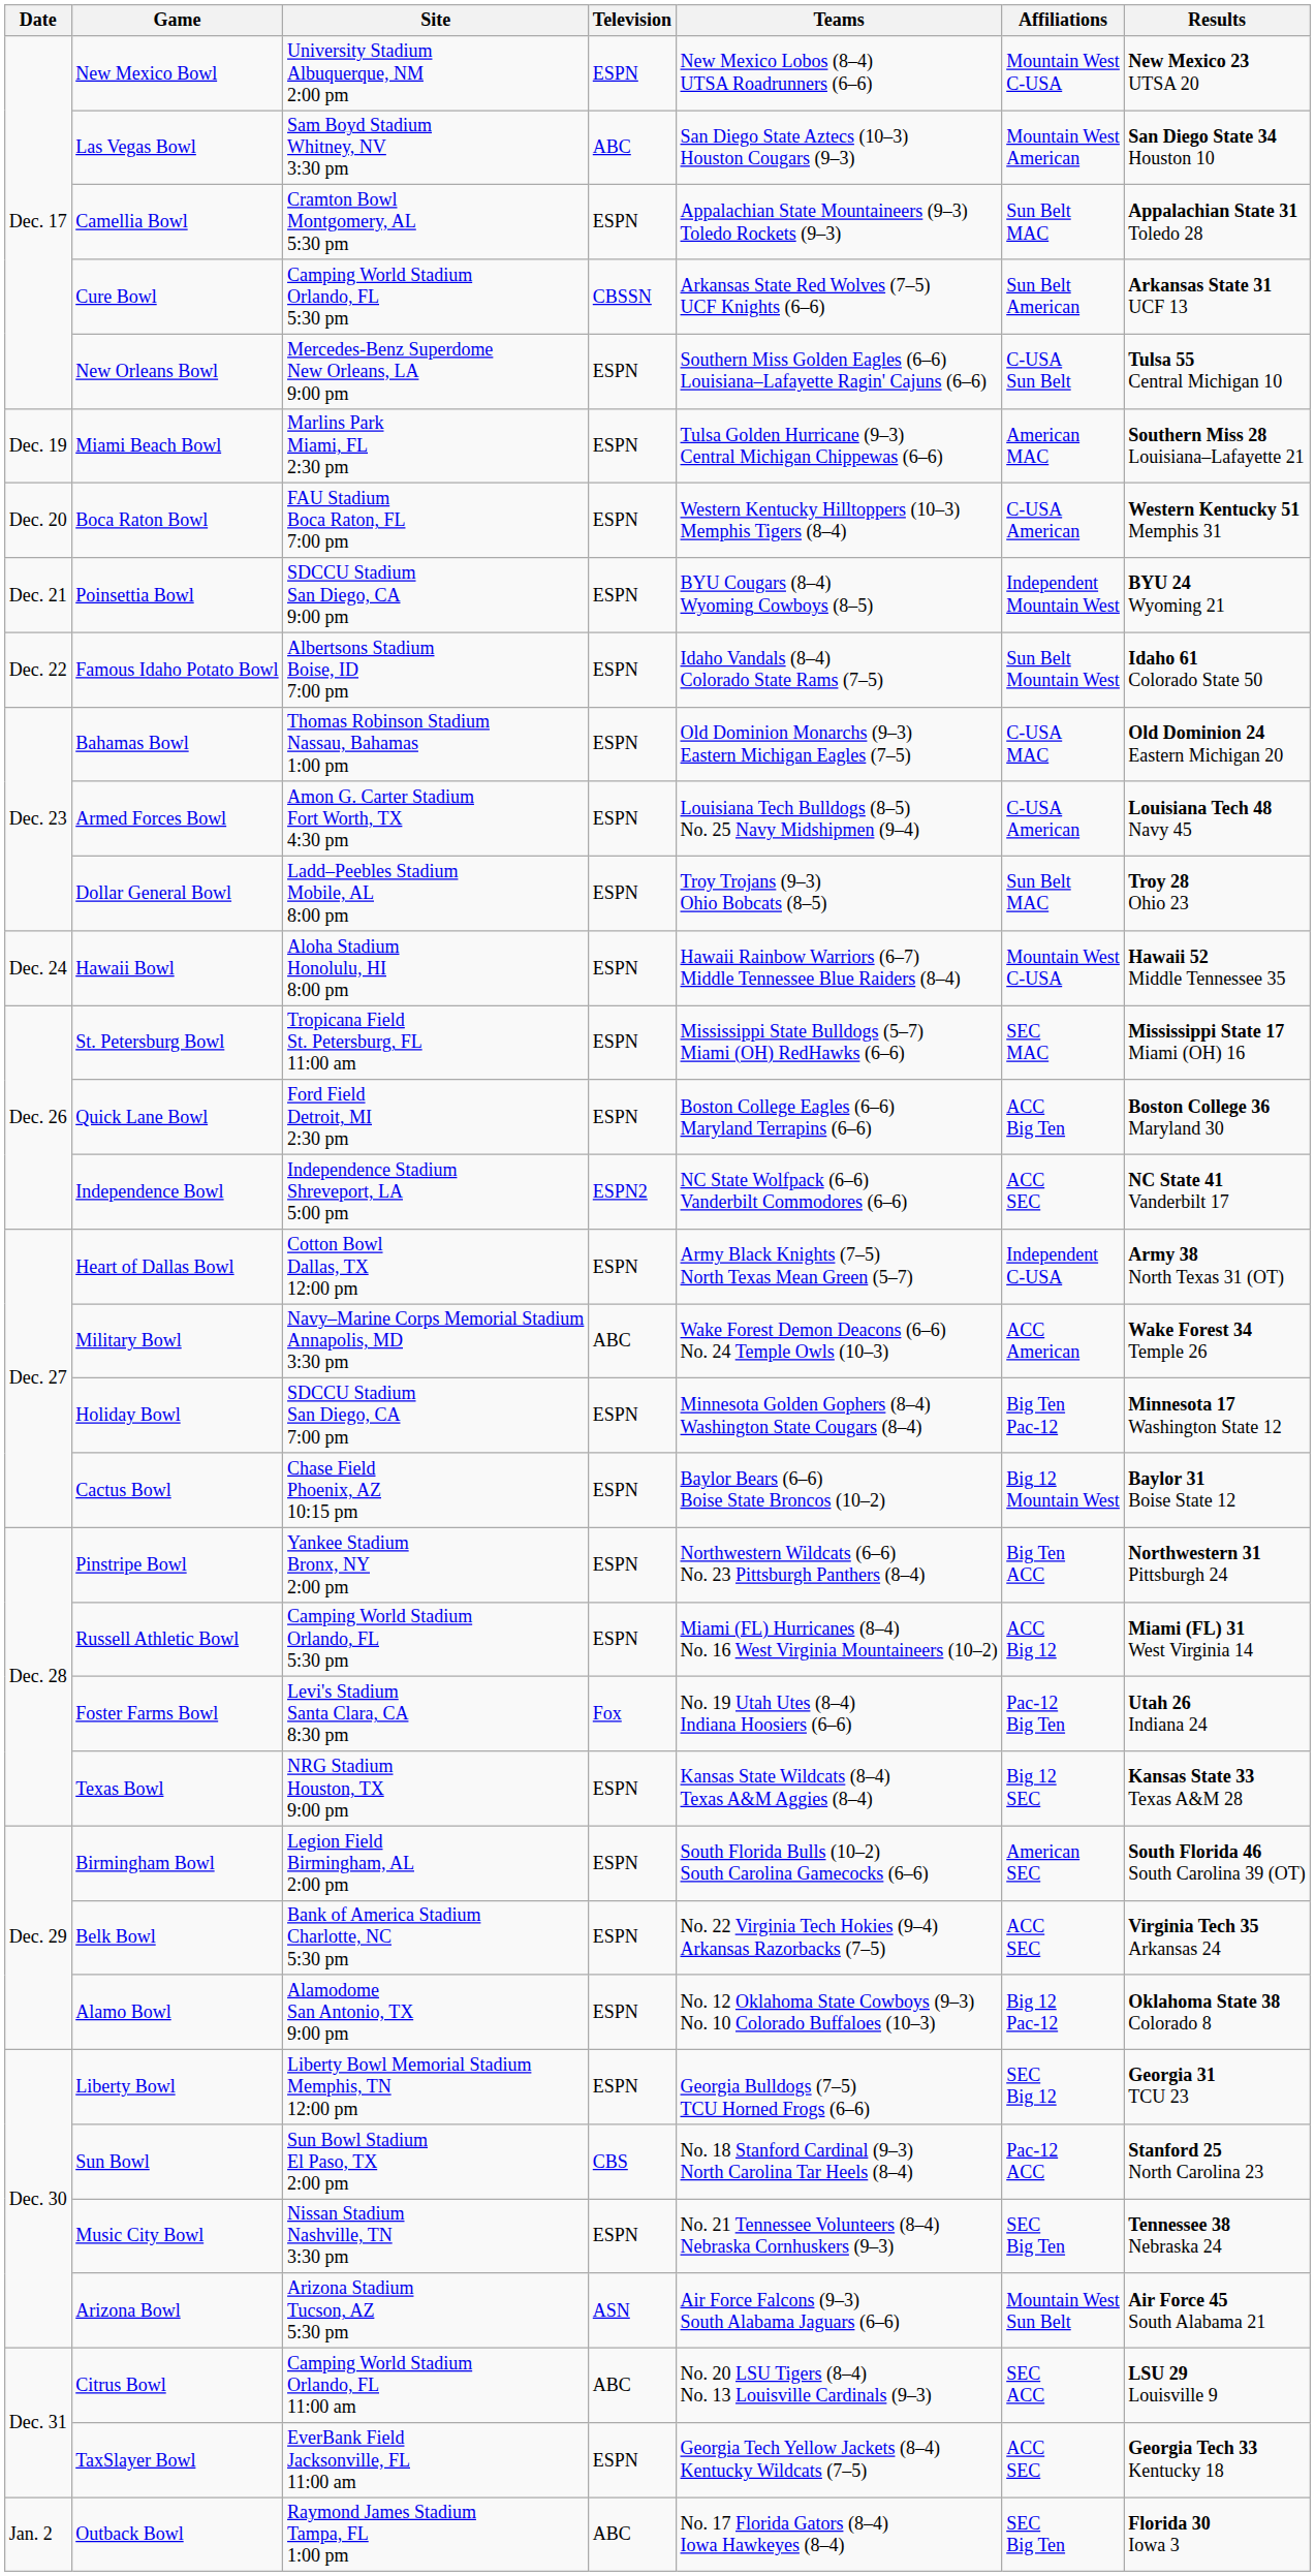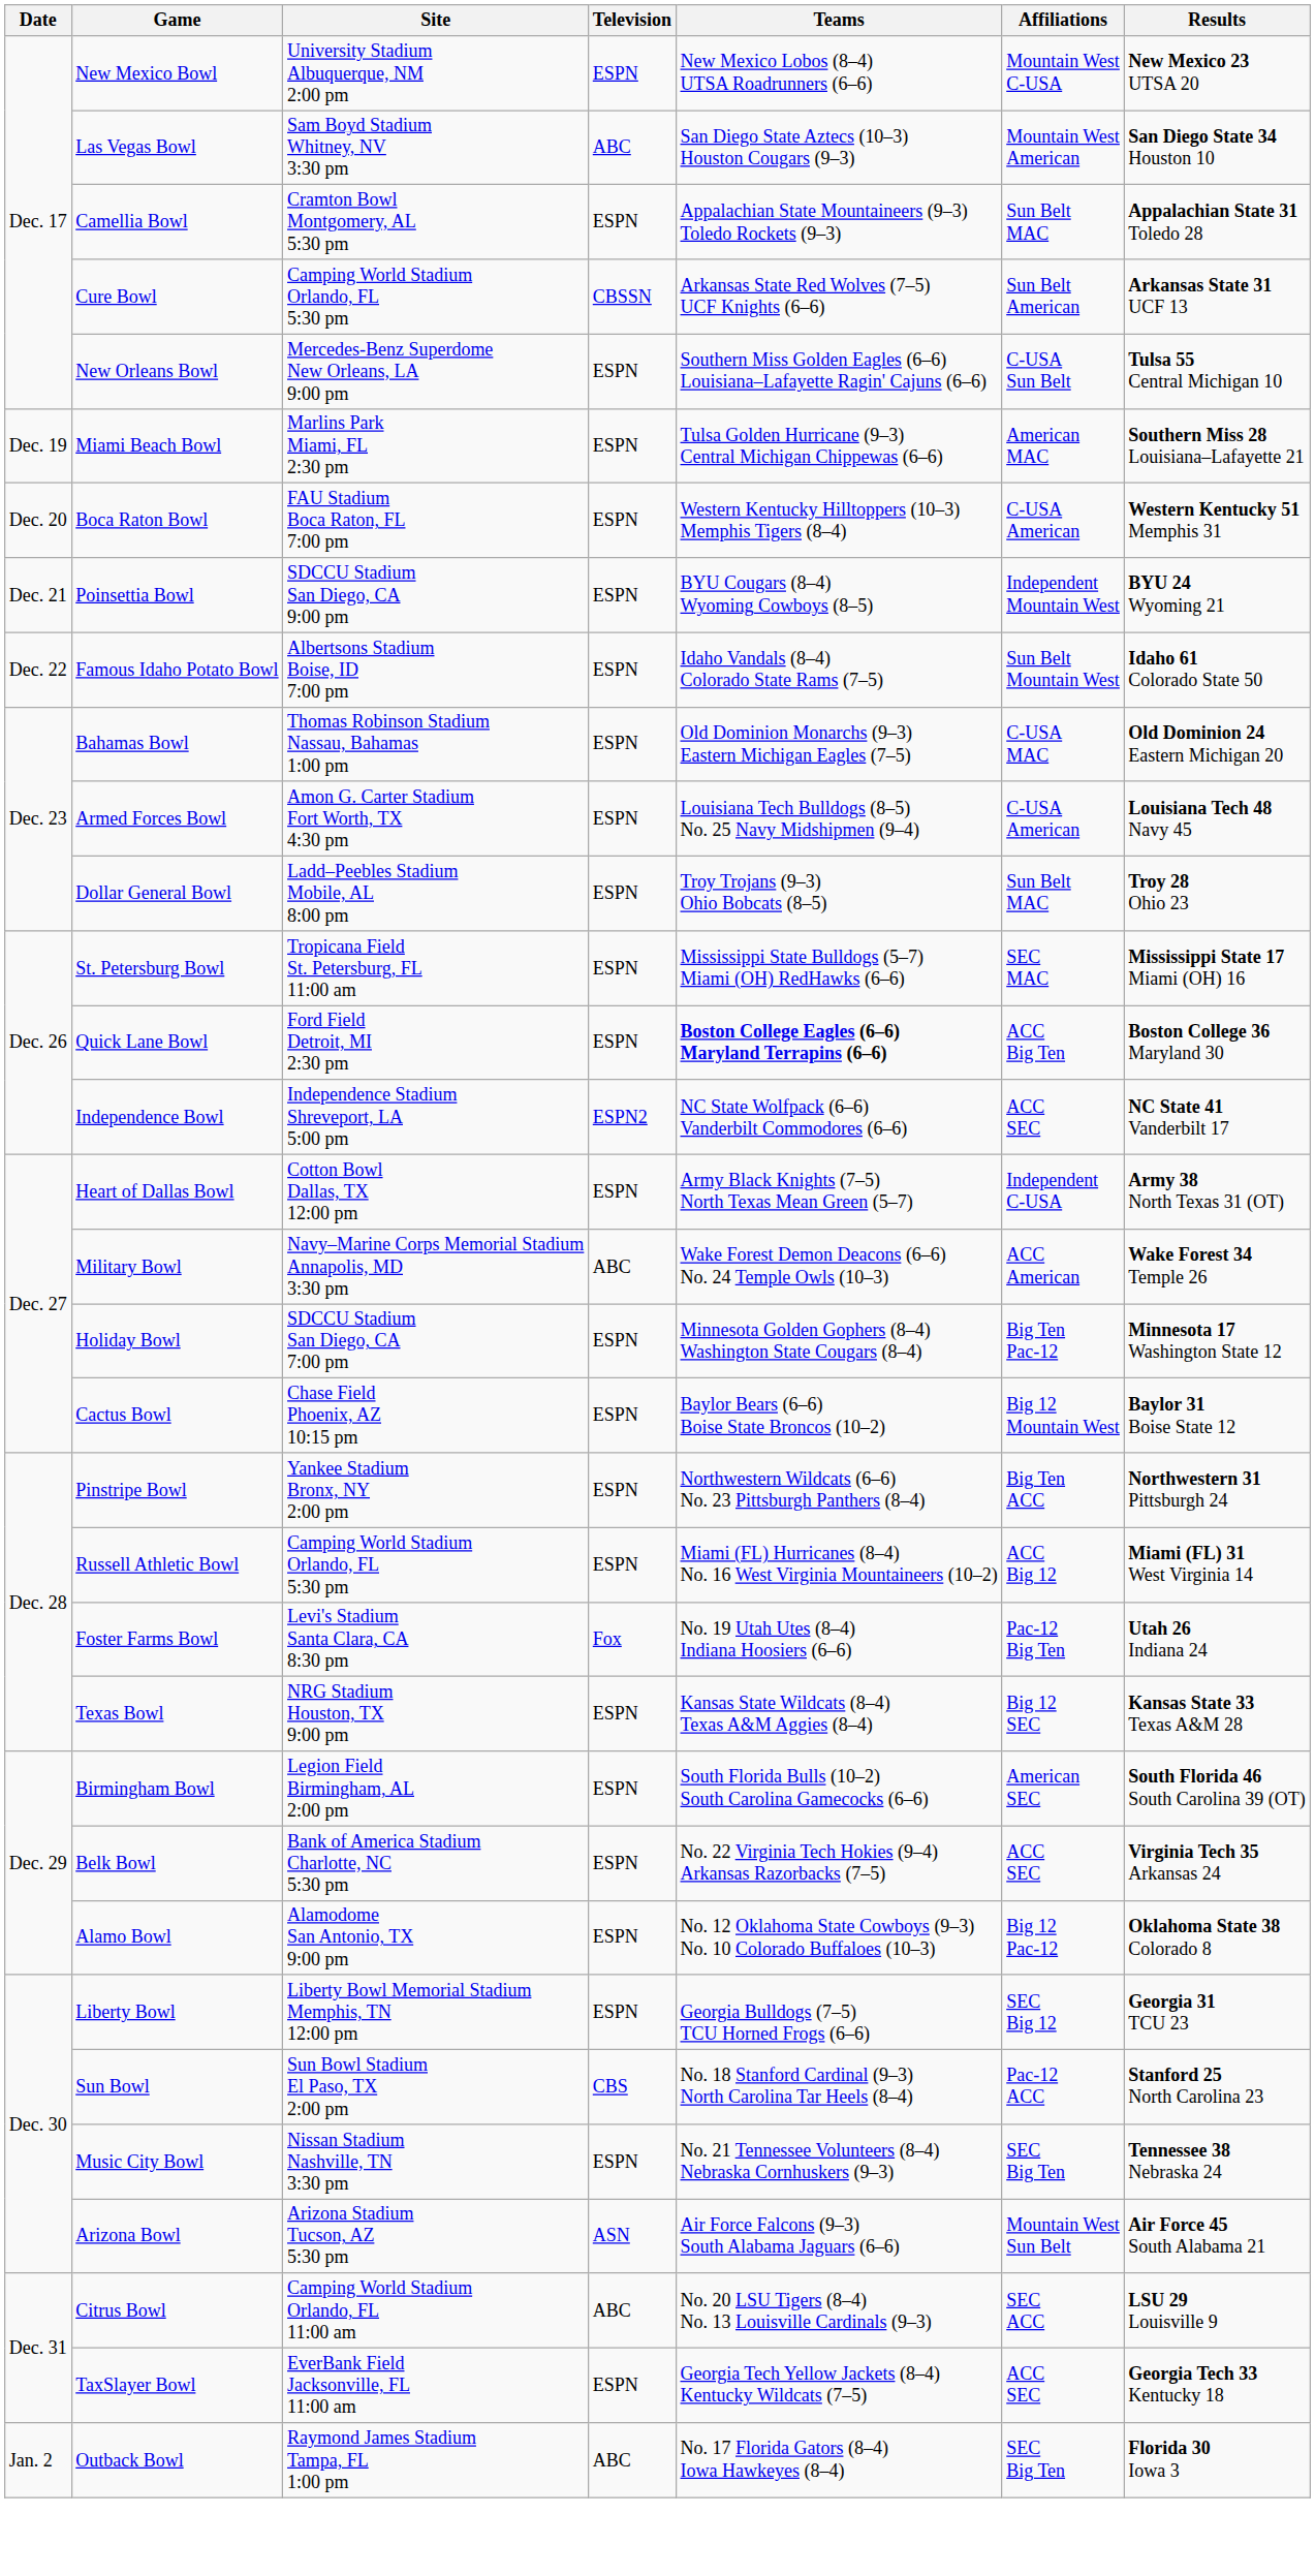- row: Dec. 24 | Hawaii Bowl | Aloha Stadium Honolulu, HI 8:00 pm | ESPN | Hawaii Rainbow Warriors (6–7) Middle Tennessee Blue Raiders (8–4) | Mountain West C-USA | Hawaii 52 Middle Tennessee 35
Quick Lane Bowl | Teams: normal -> bold
